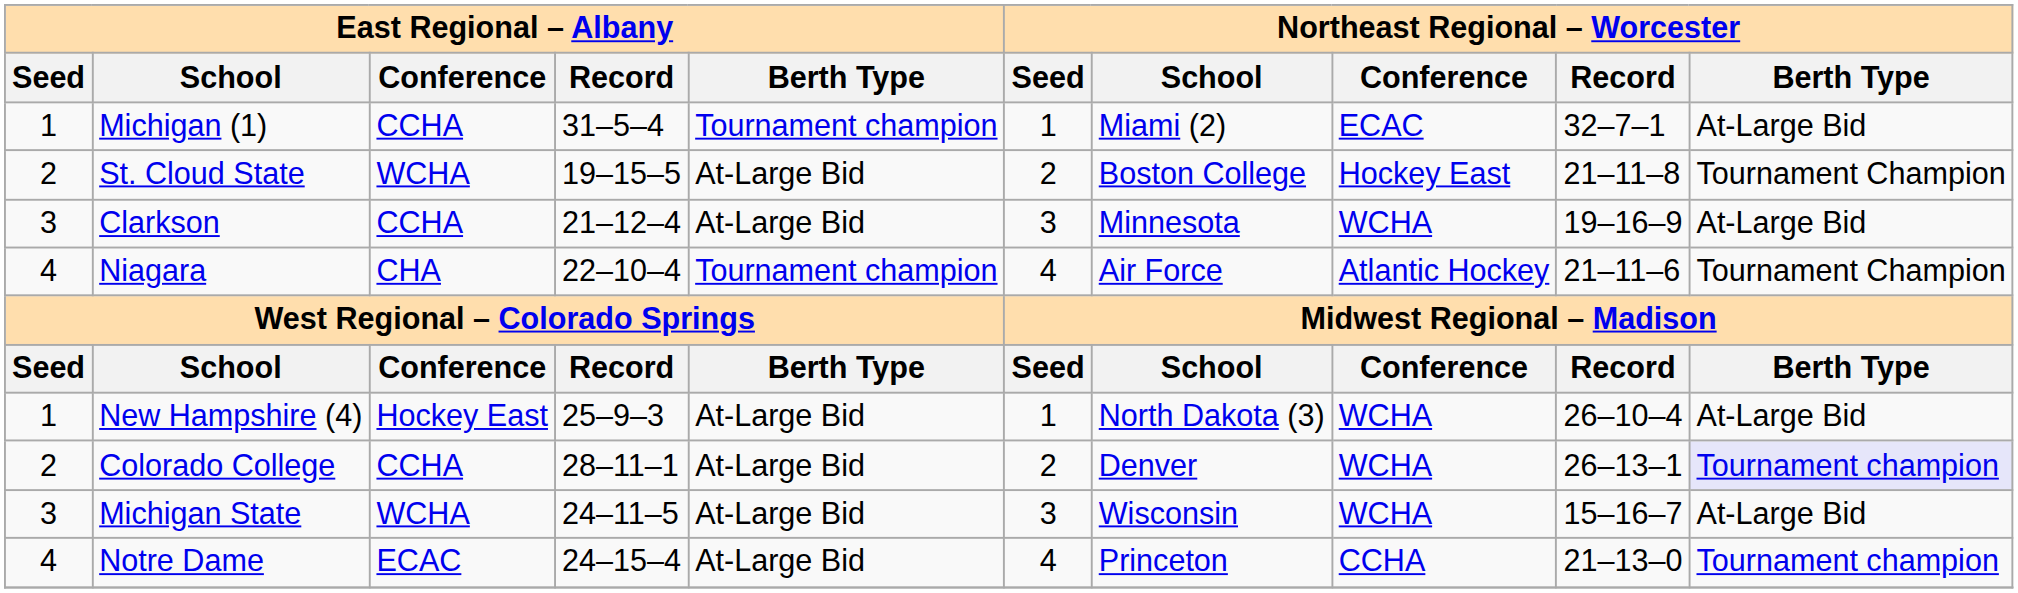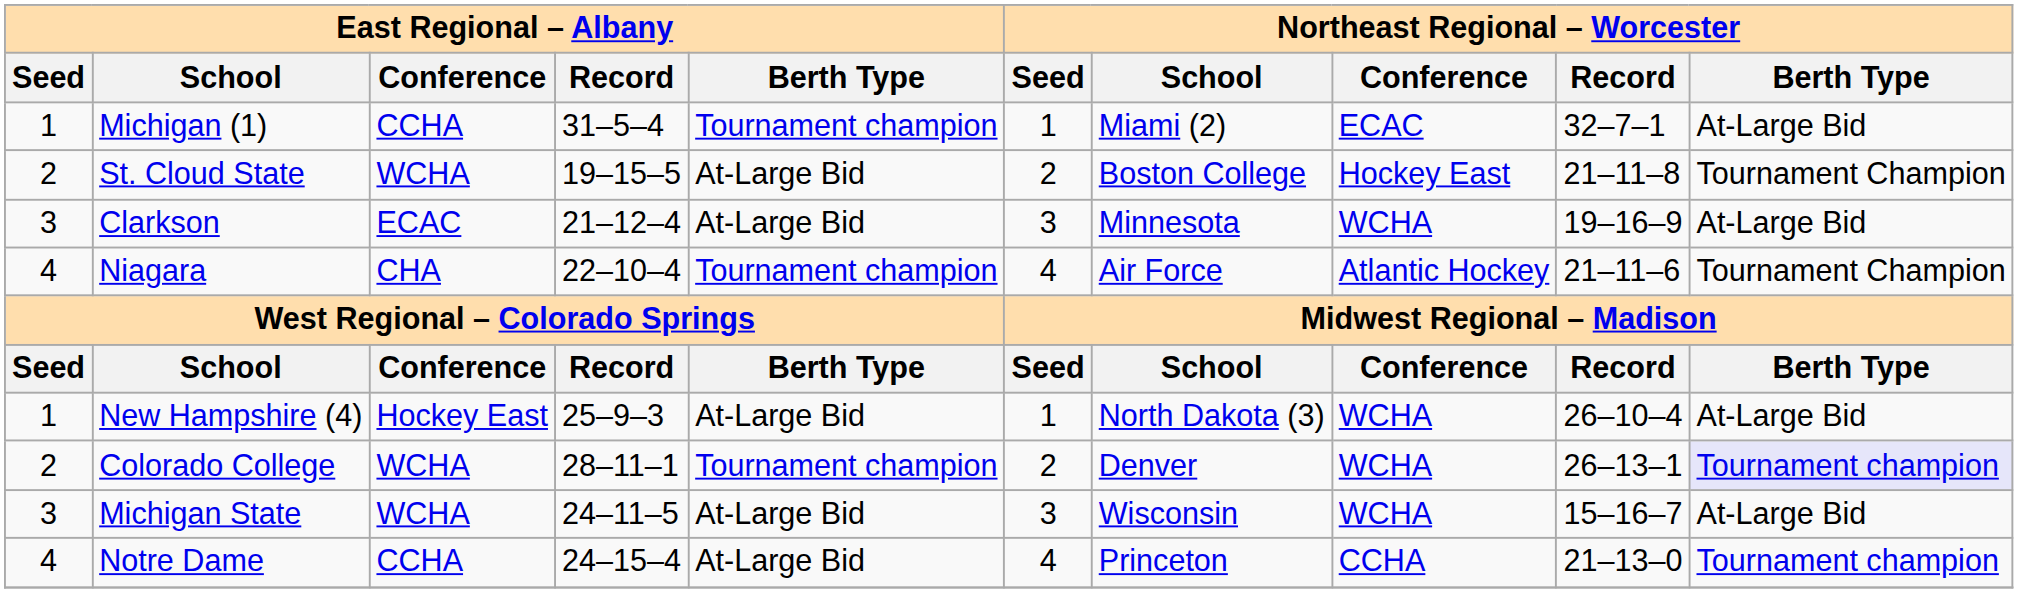Clarkson | East Regional – Albany / Conference: CCHA -> ECAC
Colorado College | East Regional – Albany / Conference: CCHA -> WCHA
Colorado College | East Regional – Albany / Berth Type: At-Large Bid -> Tournament champion
Notre Dame | East Regional – Albany / Conference: ECAC -> CCHA
